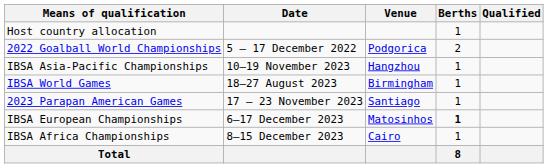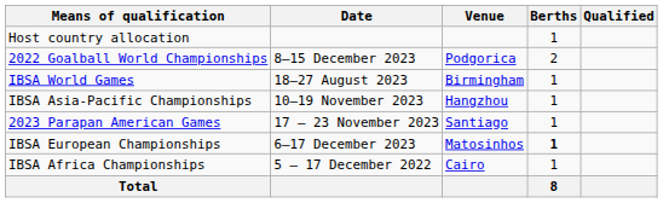2022 Goalball World Championships | Date: 5 – 17 December 2022 -> 8–15 December 2023
rows swapped: IBSA World Games <-> IBSA Asia-Pacific Championships
IBSA Africa Championships | Date: 8–15 December 2023 -> 5 – 17 December 2022
